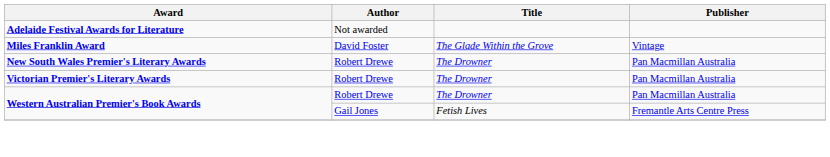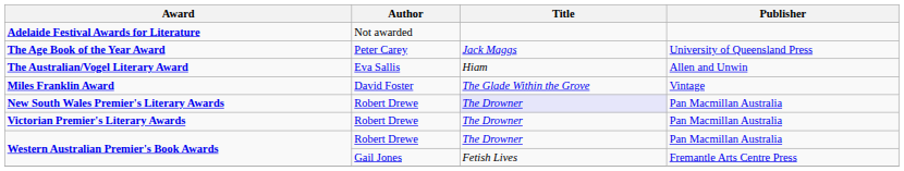+ row: The Age Book of the Year Award | Peter Carey | Jack Maggs | University of Queensland Press
+ row: The Australian/Vogel Literary Award | Eva Sallis | Hiam | Allen and Unwin
New South Wales Premier's Literary Awards | Title: no background -> lavender background
